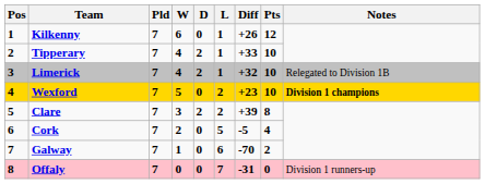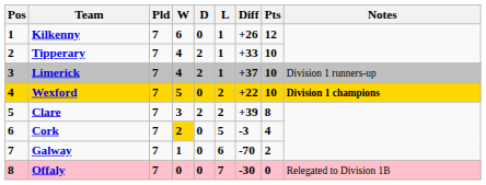Limerick | Diff: +32 -> +37
Limerick | Notes: Relegated to Division 1B -> Division 1 runners-up
Wexford | Diff: +23 -> +22
Cork | W: no background -> gold background
Cork | Diff: -5 -> -3
Offaly | Diff: -31 -> -30
Offaly | Notes: Division 1 runners-up -> Relegated to Division 1B
